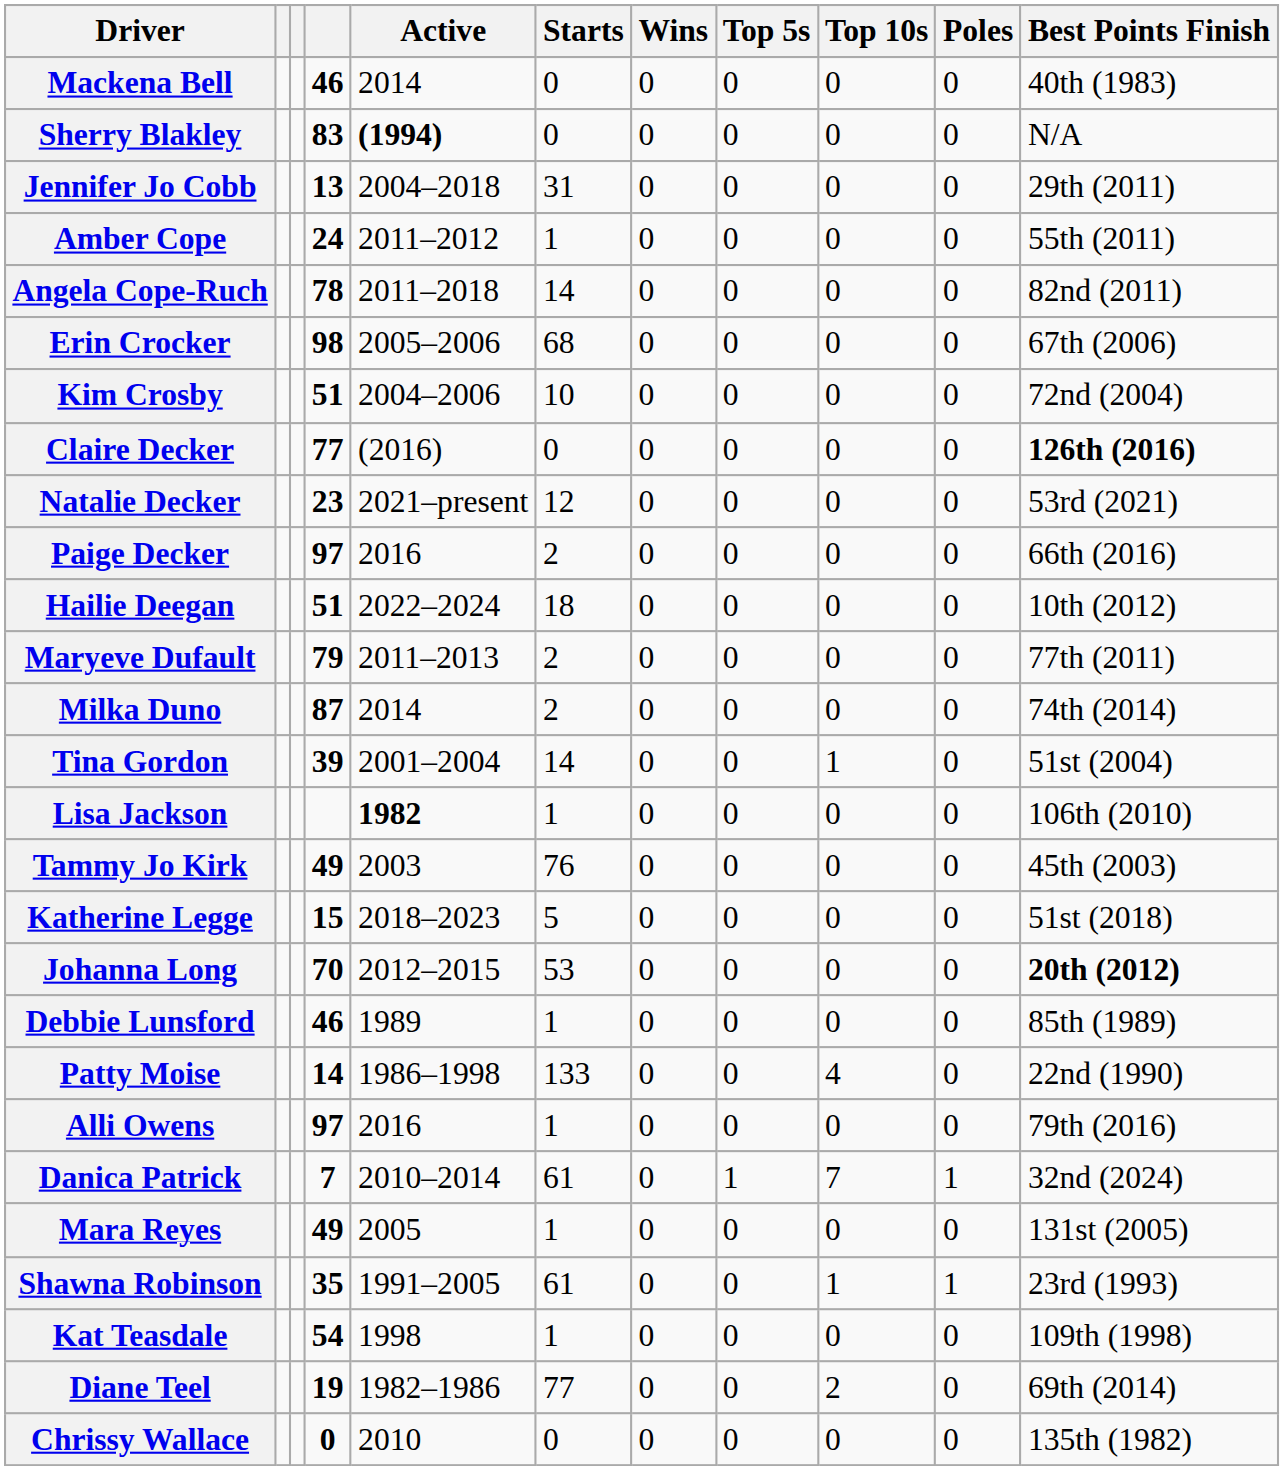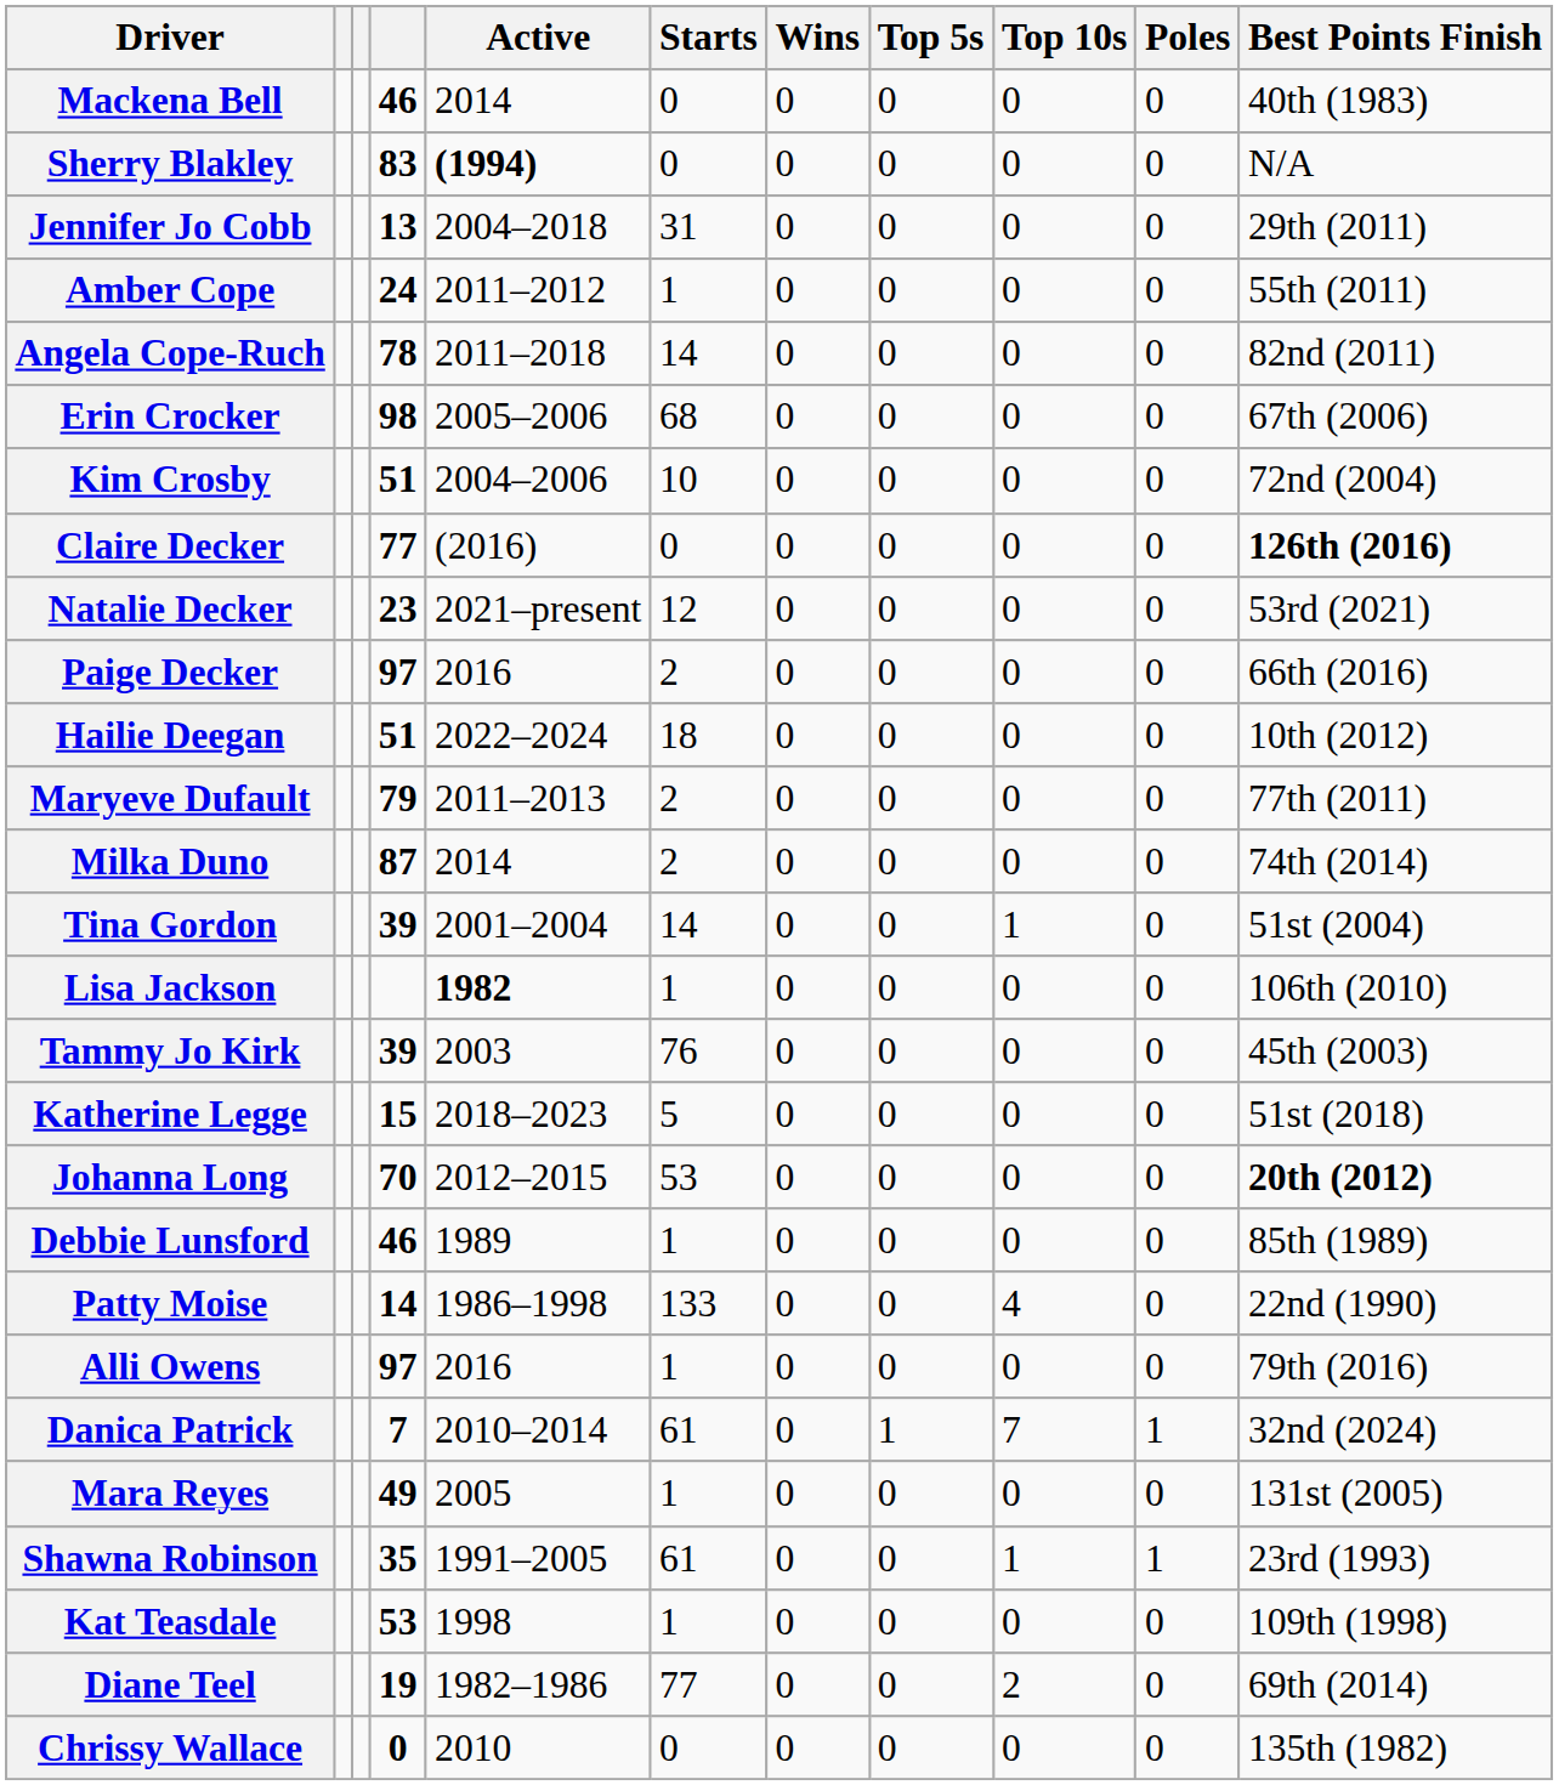Tammy Jo Kirk | column 4: 49 -> 39
Kat Teasdale | column 4: 54 -> 53
